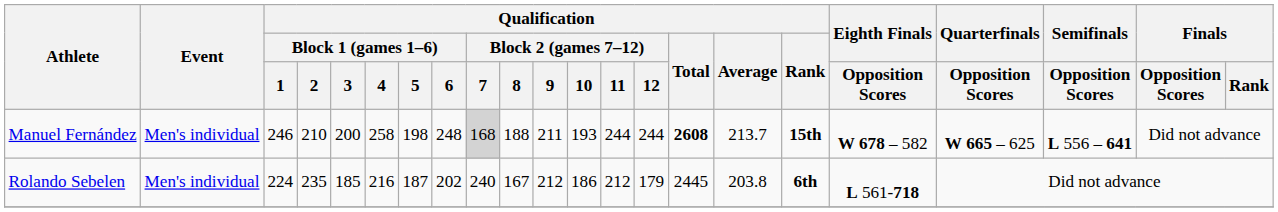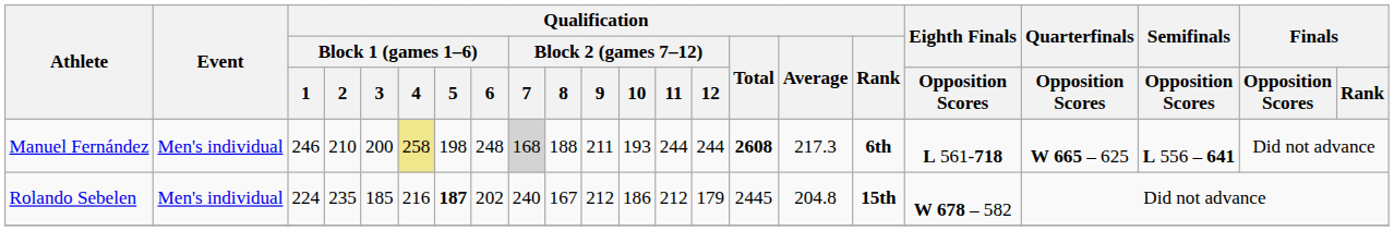Manuel Fernández | Qualification / Block 1 (games 1–6) / 4: no background -> khaki background
Manuel Fernández | Qualification / Average: 213.7 -> 217.3
Manuel Fernández | Qualification / Rank: 15th -> 6th
Manuel Fernández | Eighth Finals / Opposition Scores: W 678 – 582 -> L 561-718
Rolando Sebelen | Qualification / Block 1 (games 1–6) / 5: normal -> bold
Rolando Sebelen | Qualification / Average: 203.8 -> 204.8
Rolando Sebelen | Qualification / Rank: 6th -> 15th
Rolando Sebelen | Eighth Finals / Opposition Scores: L 561-718 -> W 678 – 582
